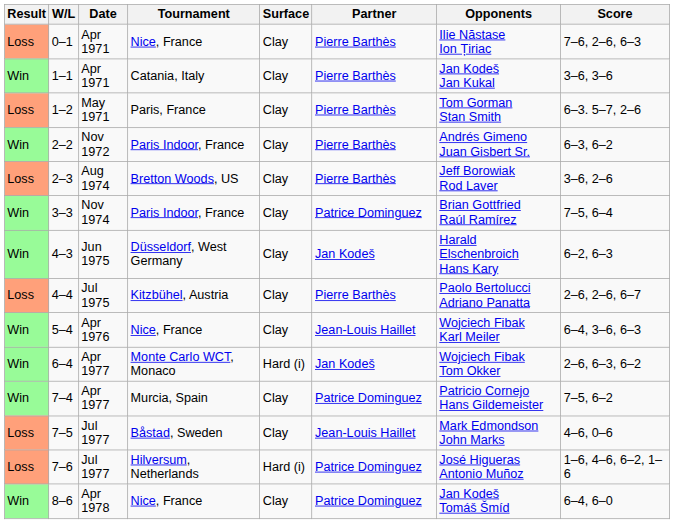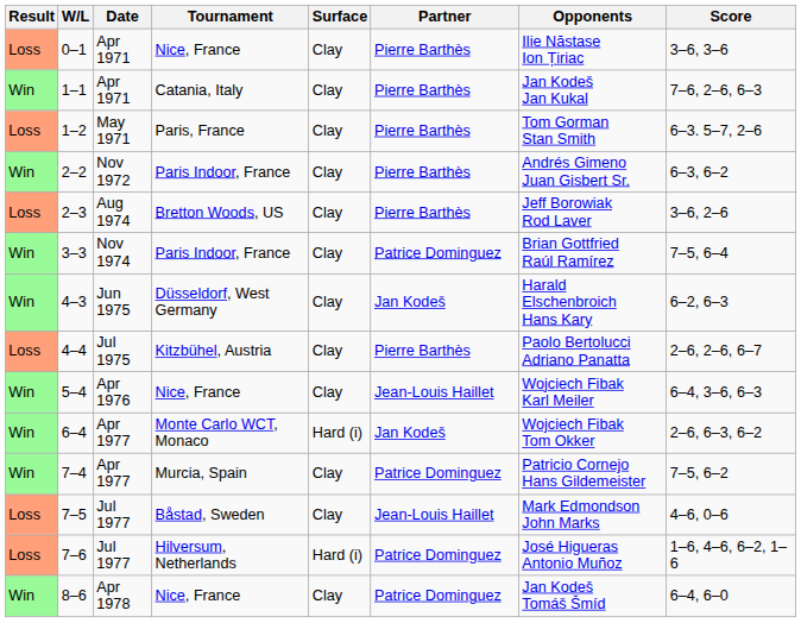0–1 | Score: 7–6, 2–6, 6–3 -> 3–6, 3–6
1–1 | Score: 3–6, 3–6 -> 7–6, 2–6, 6–3
